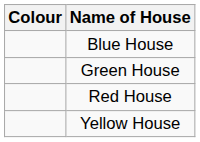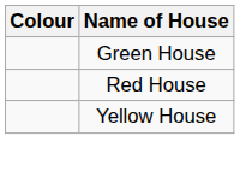- row: Blue House
